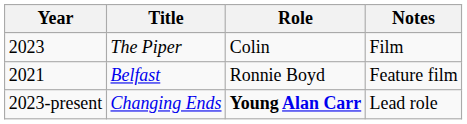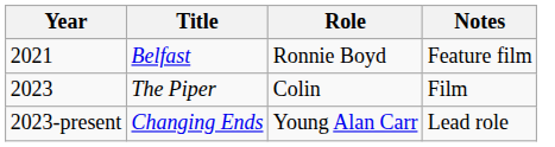rows swapped: Belfast <-> The Piper
Changing Ends | Role: bold -> normal
